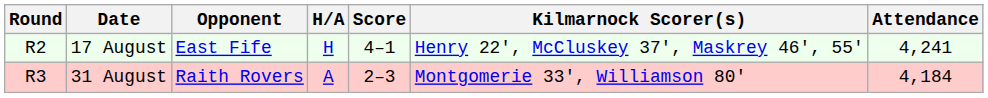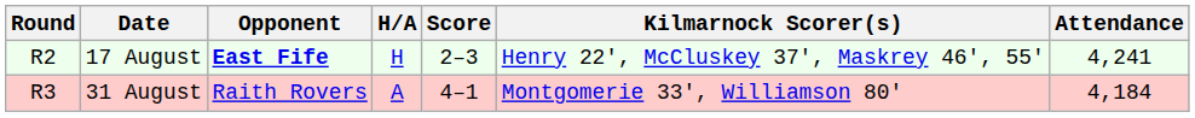17 August | Opponent: normal -> bold
17 August | Score: 4–1 -> 2–3
31 August | Score: 2–3 -> 4–1
